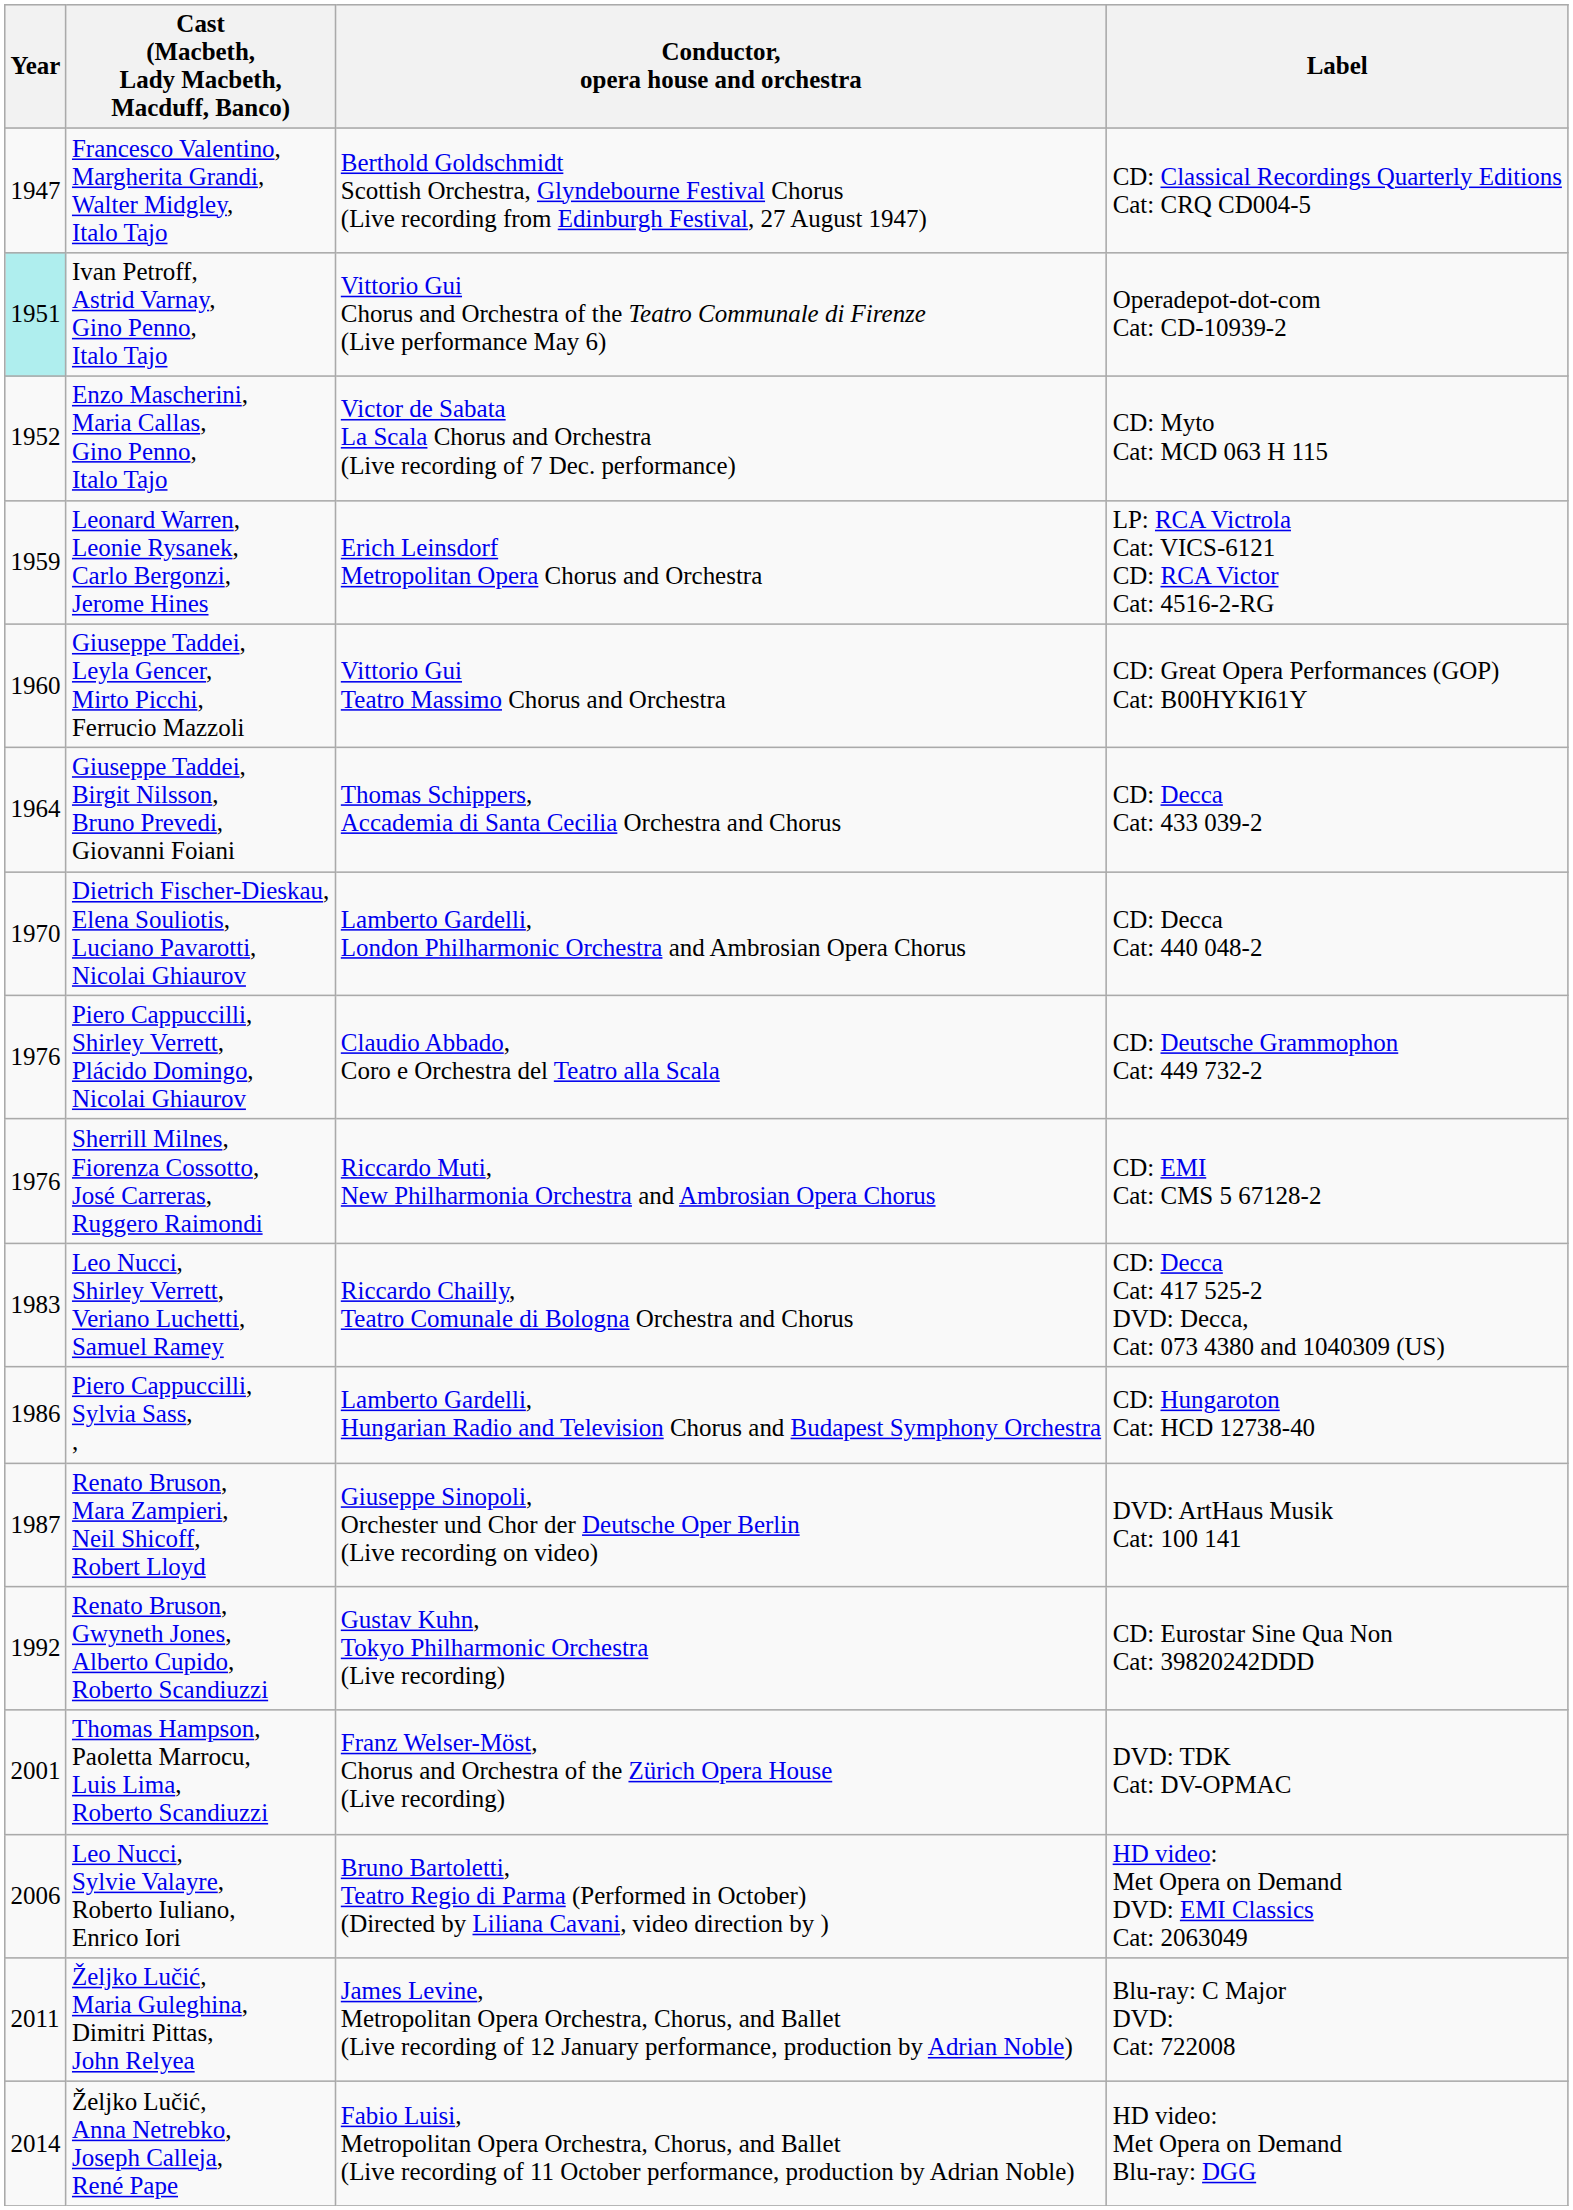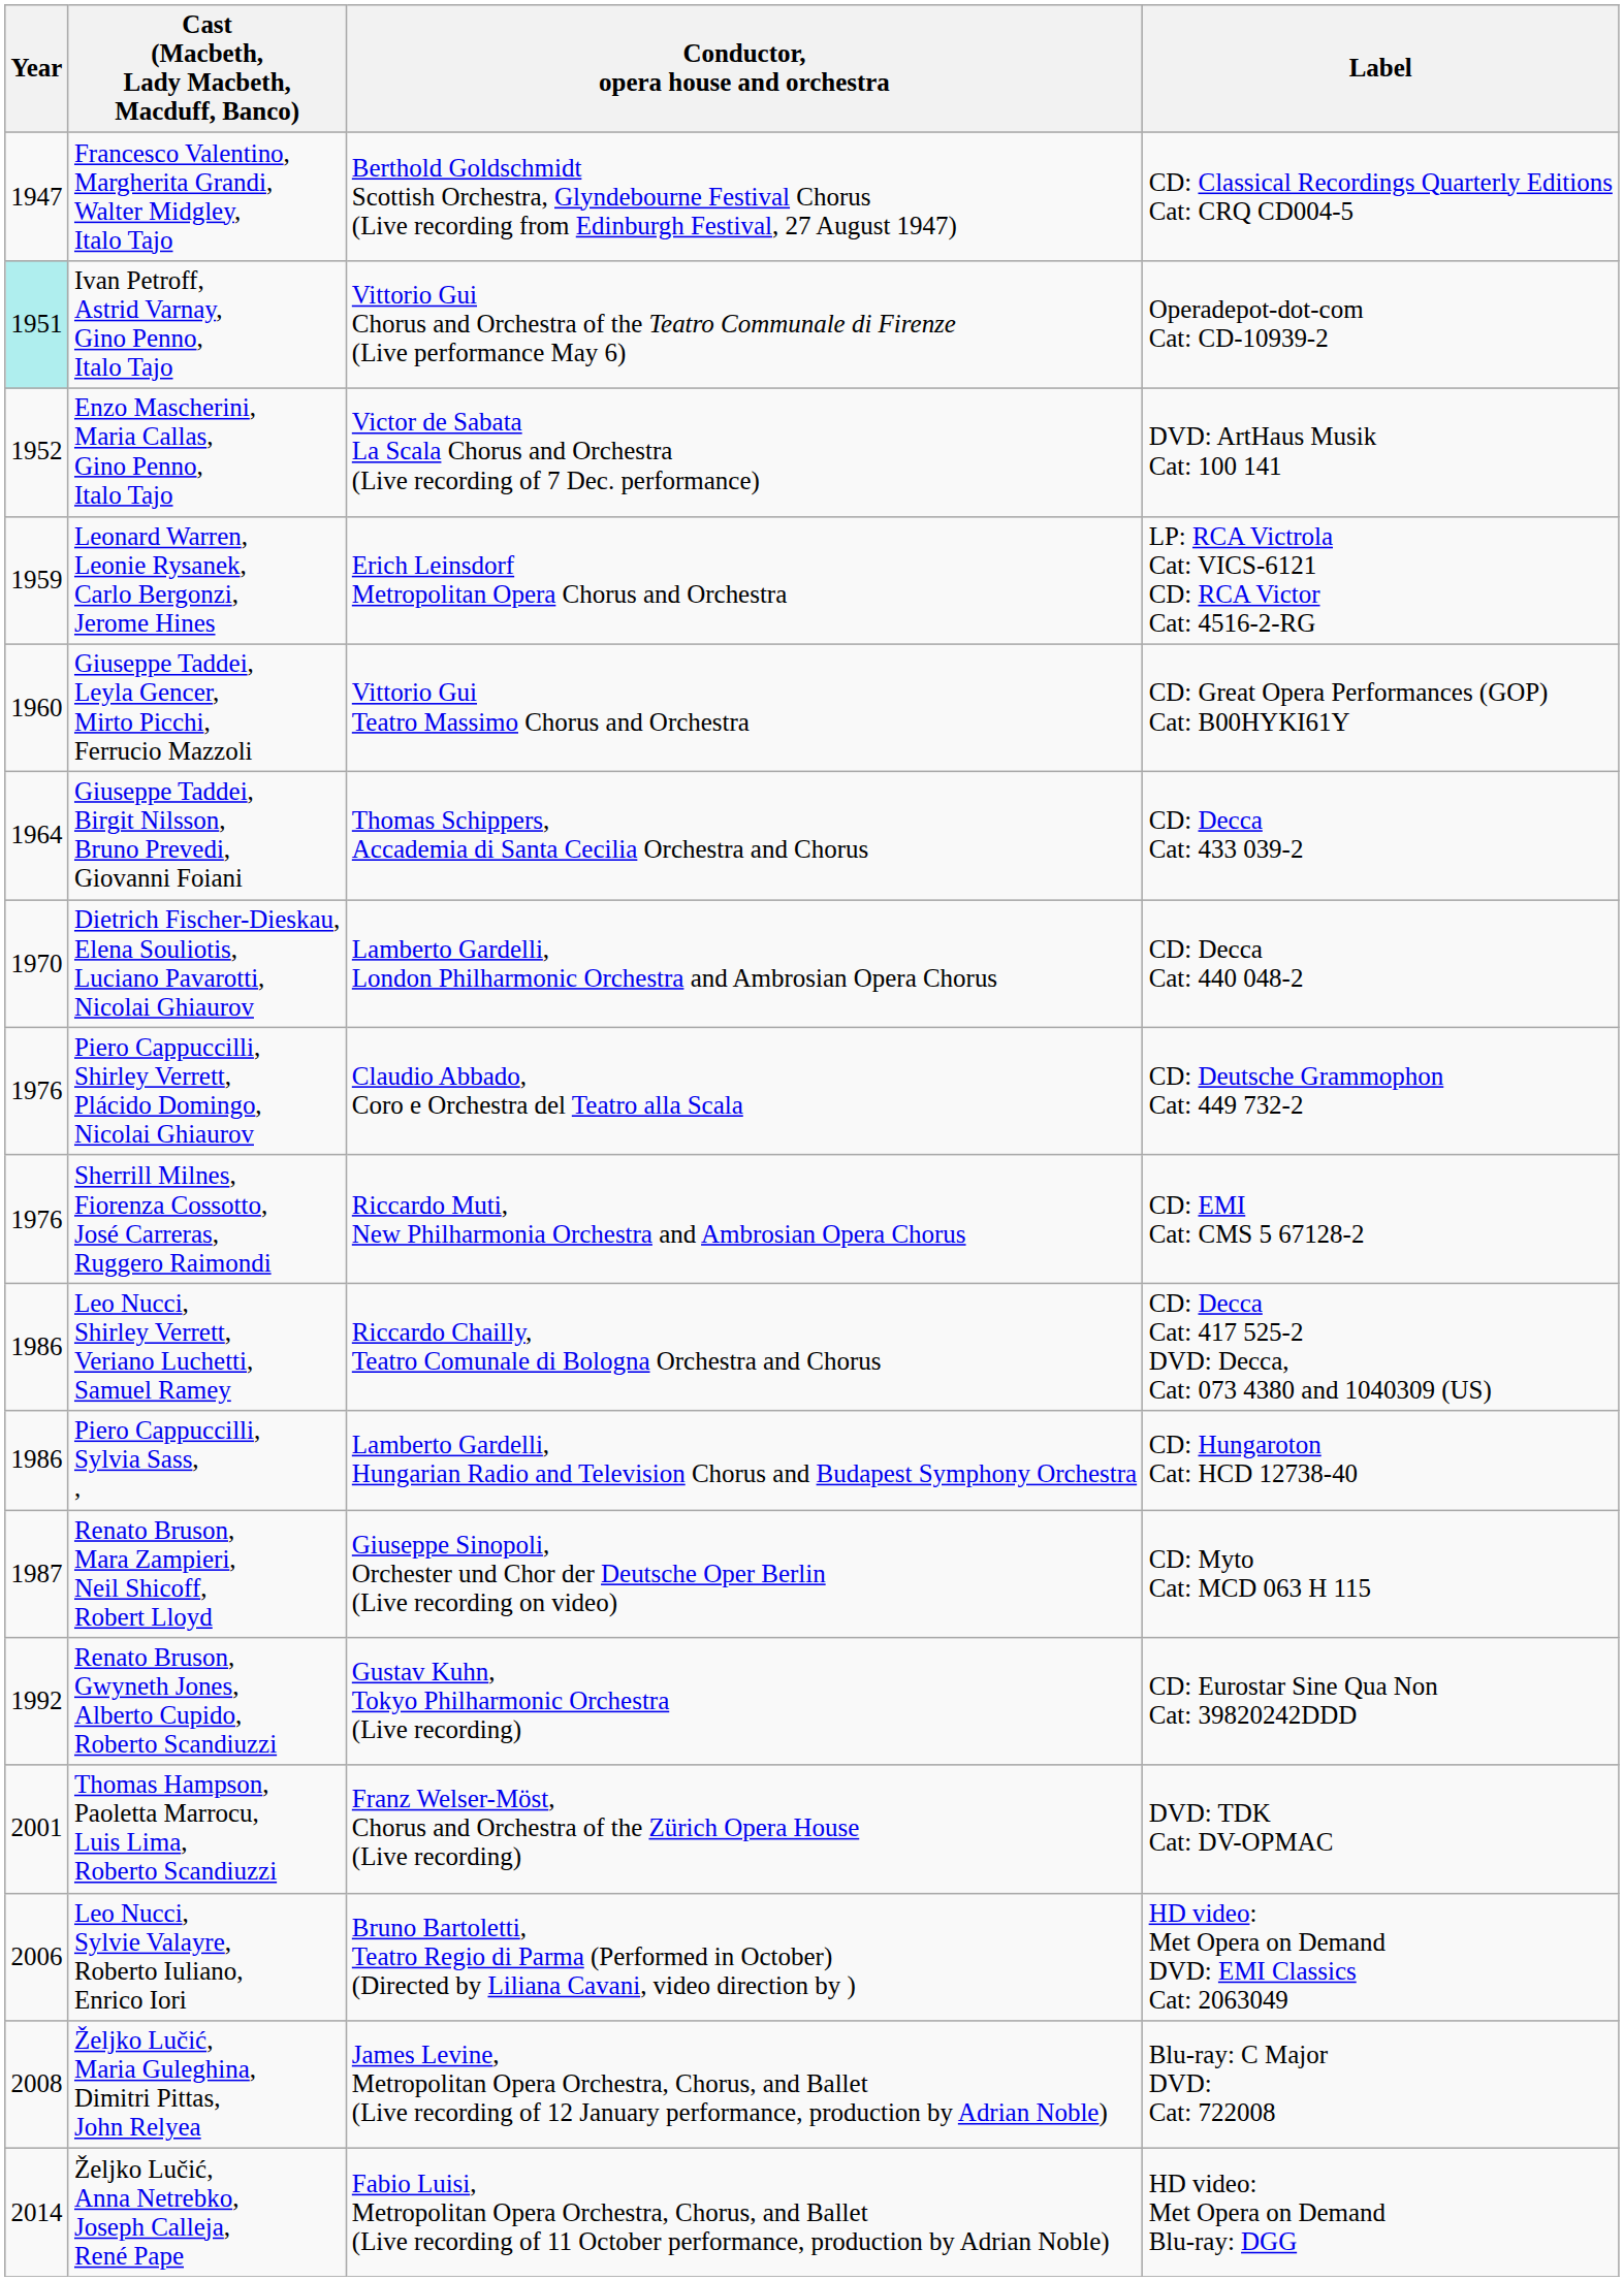Enzo Mascherini, Maria Callas, Gino Penno, Italo Tajo | Label: CD: Myto Cat: MCD 063 H 115 -> DVD: ArtHaus Musik Cat: 100 141
Leo Nucci, Shirley Verrett, Veriano Luchetti, Samuel Ramey | Year: 1983 -> 1986
Renato Bruson, Mara Zampieri, Neil Shicoff, Robert Lloyd | Label: DVD: ArtHaus Musik Cat: 100 141 -> CD: Myto Cat: MCD 063 H 115
Željko Lučić, Maria Guleghina, Dimitri Pittas, John Relyea | Year: 2011 -> 2008
